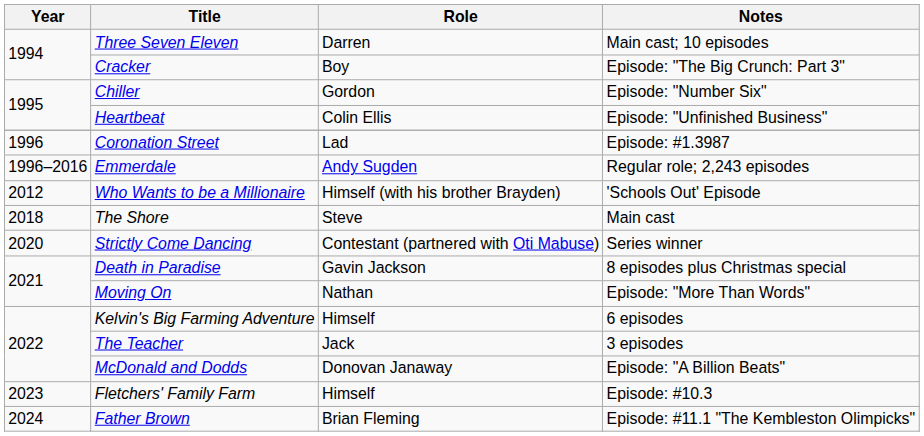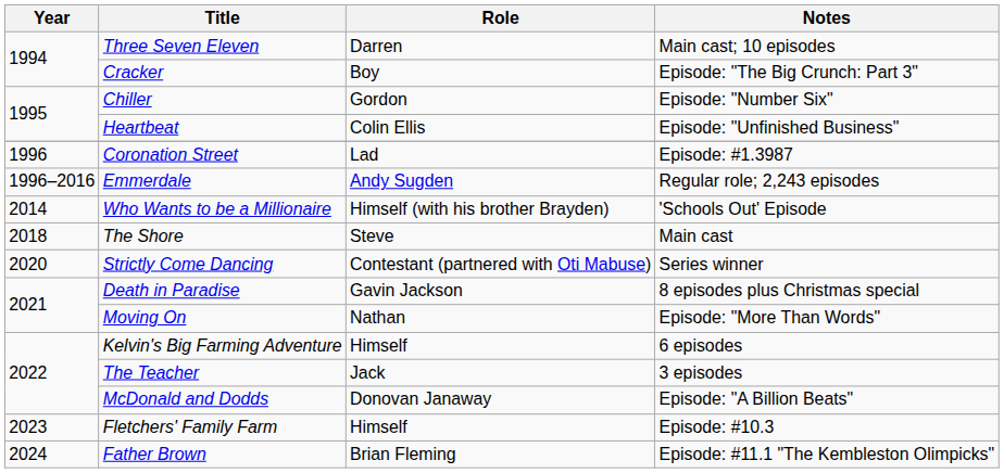Who Wants to be a Millionaire | Year: 2012 -> 2014
